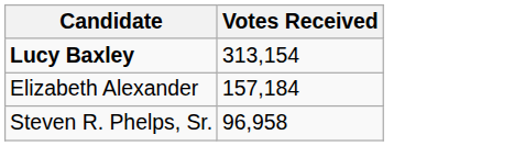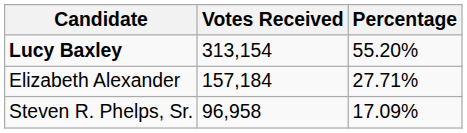+ column: Percentage | 55.20% | 27.71% | 17.09%
